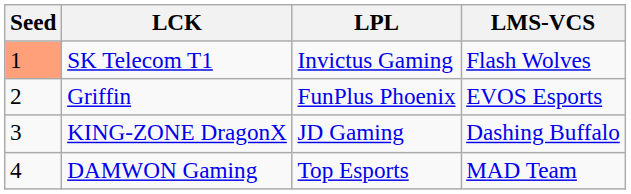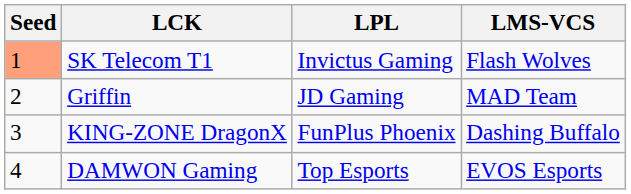Griffin | LPL: FunPlus Phoenix -> JD Gaming
Griffin | LMS-VCS: EVOS Esports -> MAD Team
KING-ZONE DragonX | LPL: JD Gaming -> FunPlus Phoenix
DAMWON Gaming | LMS-VCS: MAD Team -> EVOS Esports
